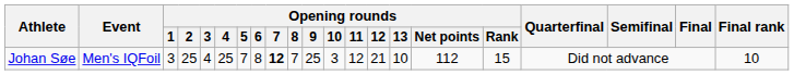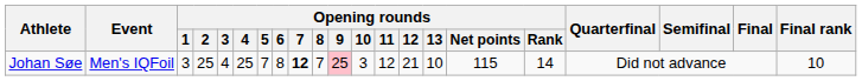Johan Søe | Opening rounds / 9: no background -> pink background
Johan Søe | Opening rounds / Net points: 112 -> 115
Johan Søe | Opening rounds / Rank: 15 -> 14
